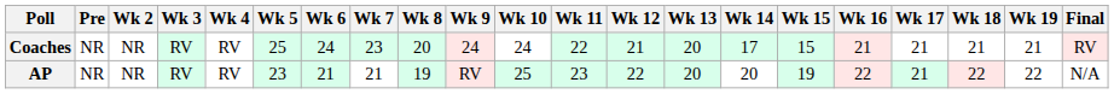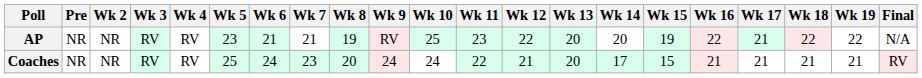rows swapped: AP <-> Coaches
